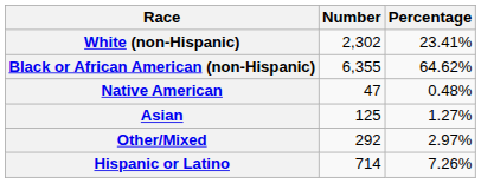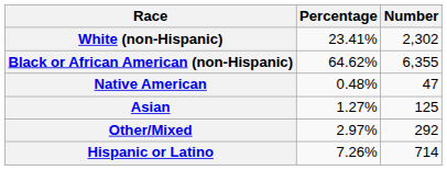columns swapped: Number <-> Percentage
